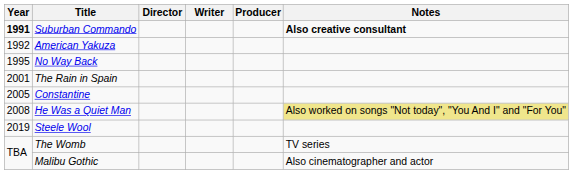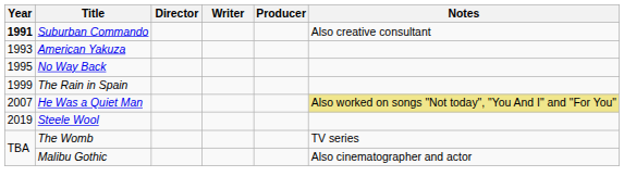Suburban Commando | Notes: bold -> normal
American Yakuza | Year: 1992 -> 1993
The Rain in Spain | Year: 2001 -> 1999
- row: 2005 | Constantine
He Was a Quiet Man | Year: 2008 -> 2007
